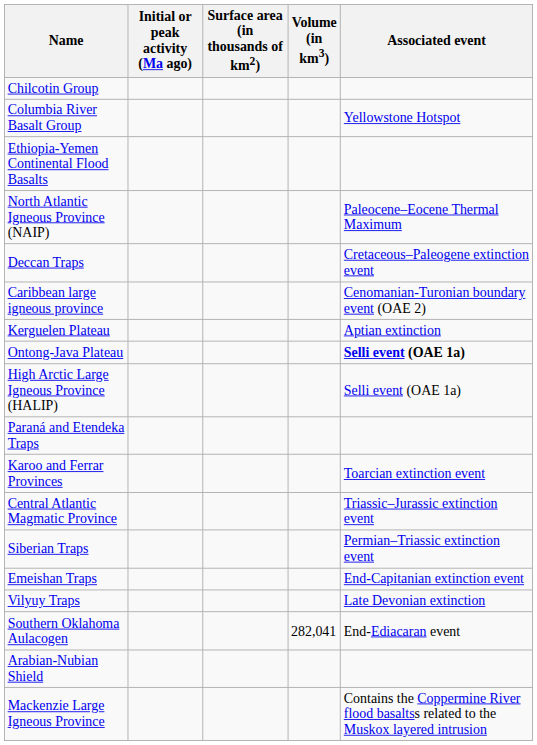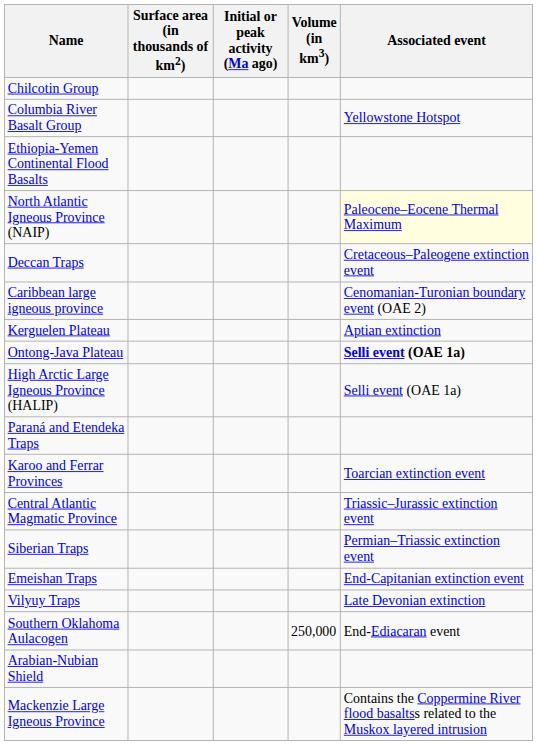columns swapped: Initial or peak activity (Ma ago) <-> Surface area (in thousands of km2)
North Atlantic Igneous Province (NAIP) | Associated event: no background -> lightyellow background
Southern Oklahoma Aulacogen | Volume (in km3): 282,041 -> 250,000
